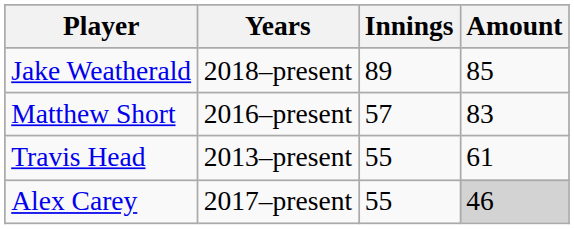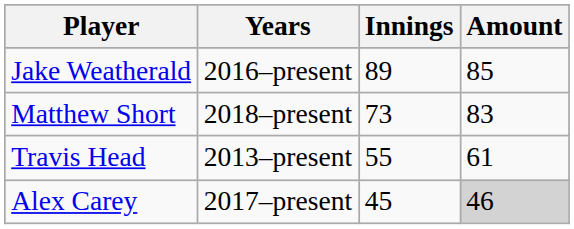Jake Weatherald | Years: 2018–present -> 2016–present
Matthew Short | Years: 2016–present -> 2018–present
Matthew Short | Innings: 57 -> 73
Alex Carey | Innings: 55 -> 45
